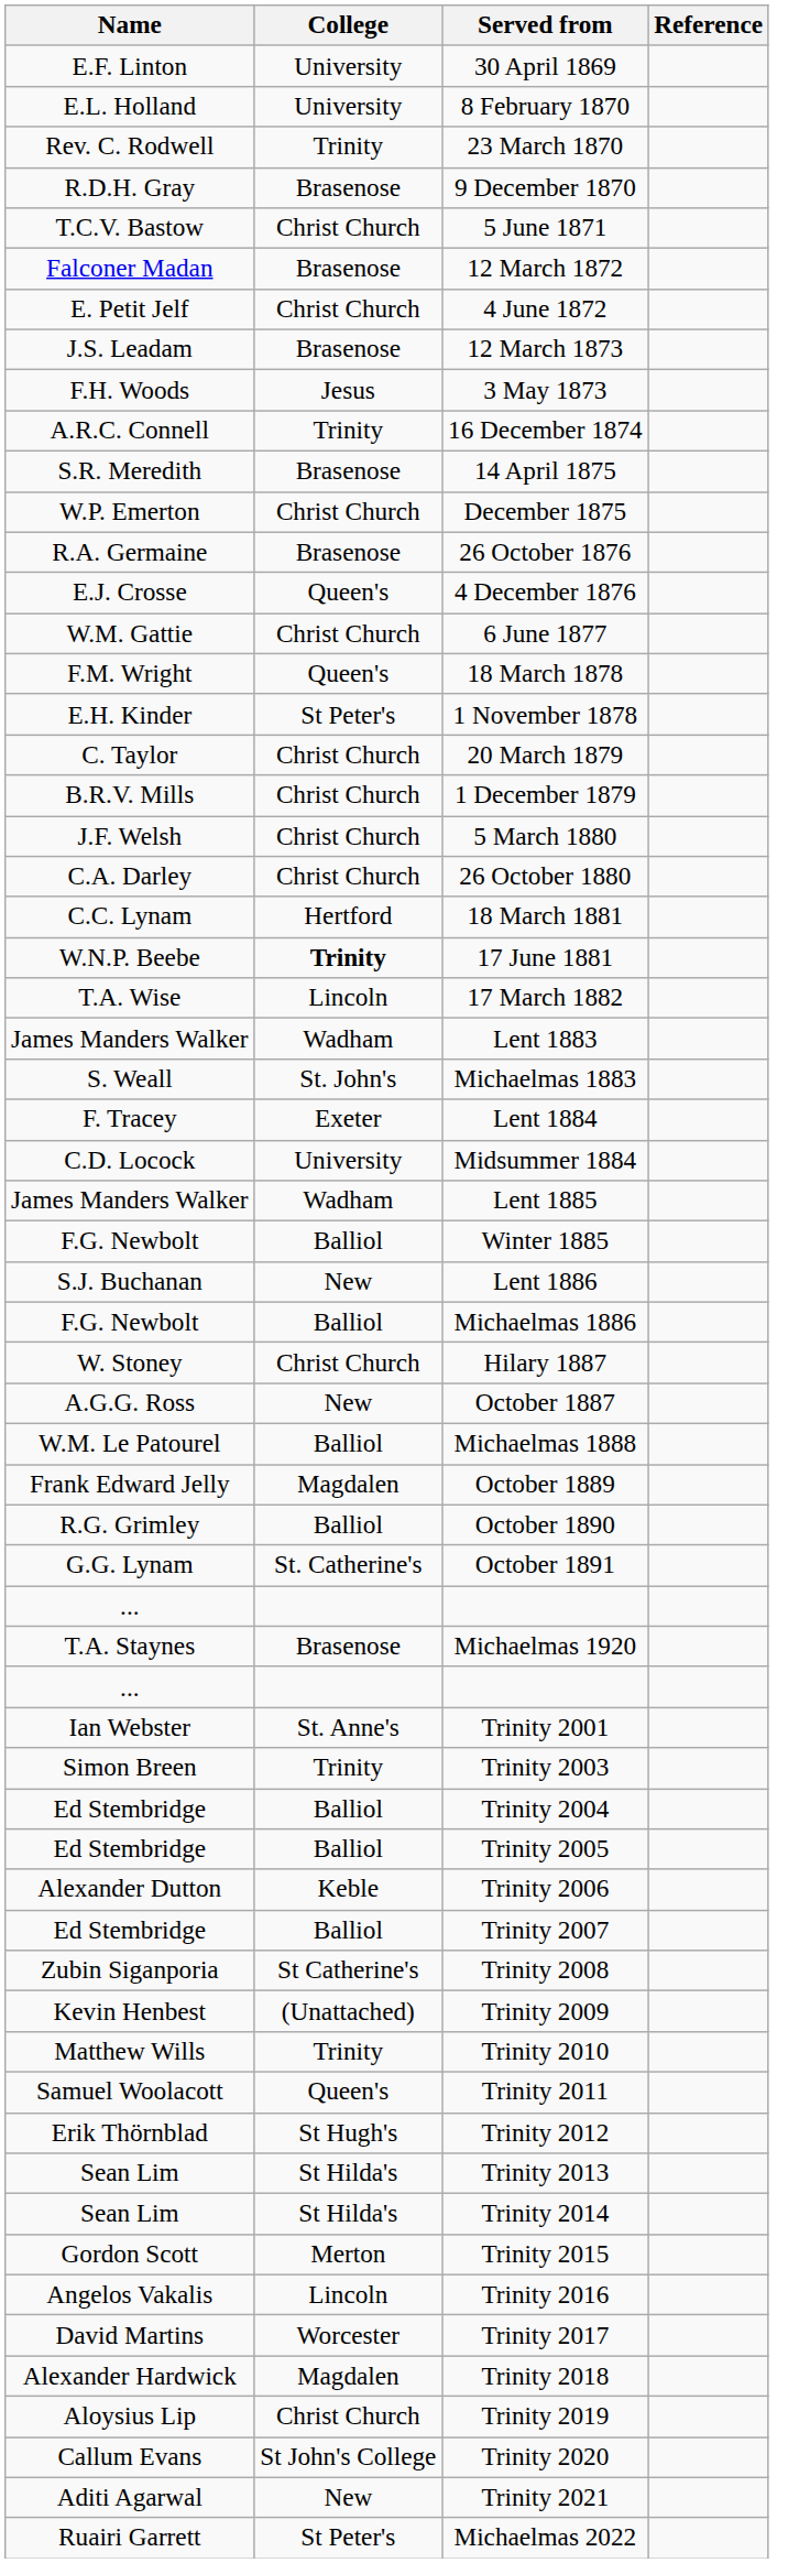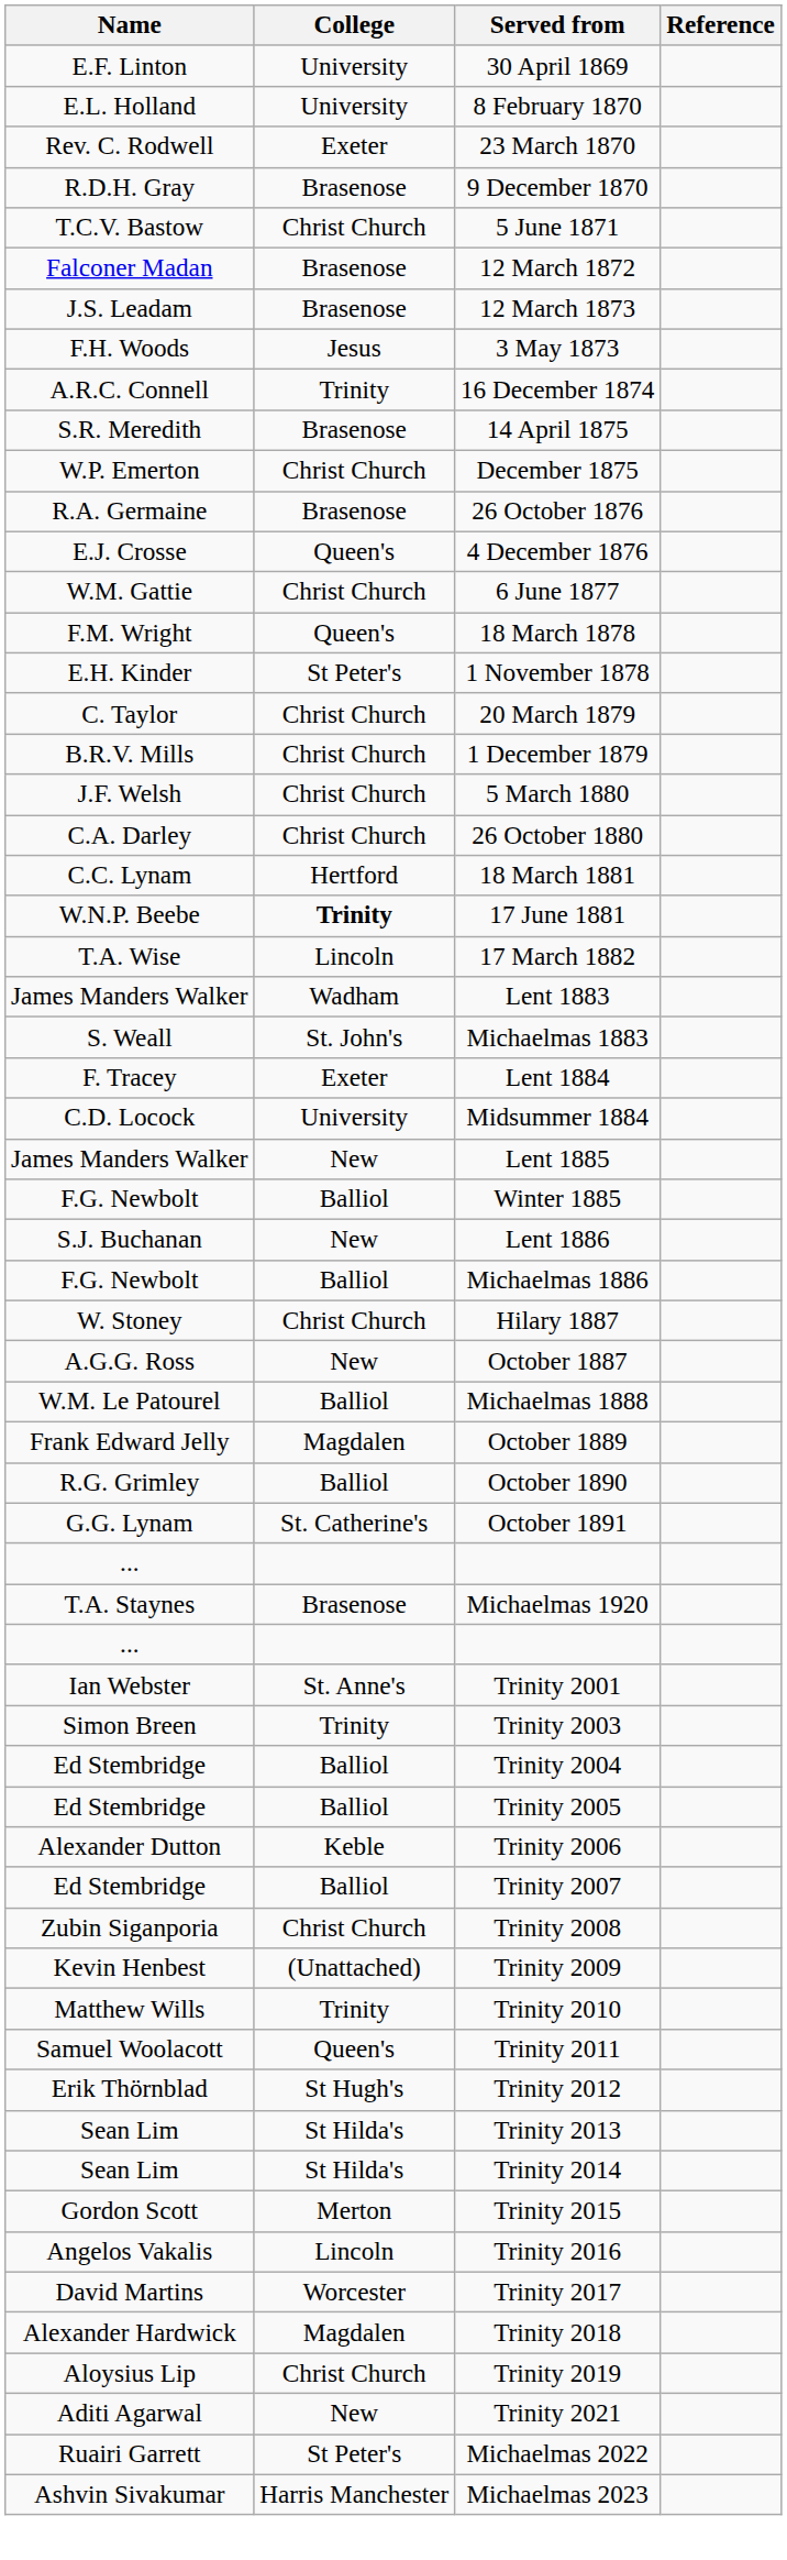23 March 1870 | College: Trinity -> Exeter
- row: E. Petit Jelf | Christ Church | 4 June 1872
Lent 1885 | College: Wadham -> New
Trinity 2008 | College: St Catherine's -> Christ Church
- row: Callum Evans | St John's College | Trinity 2020
+ row: Ashvin Sivakumar | Harris Manchester | Michaelmas 2023
